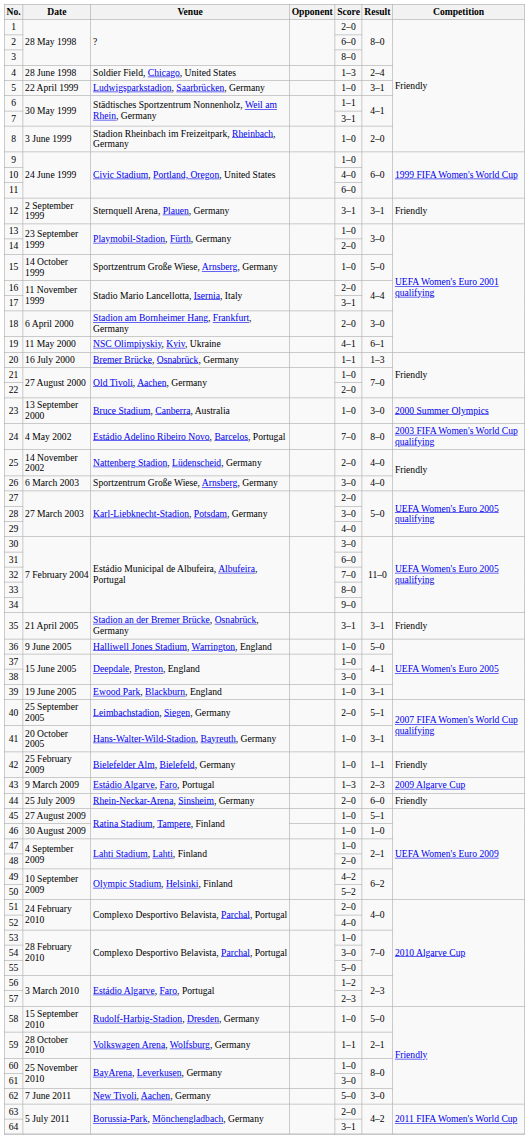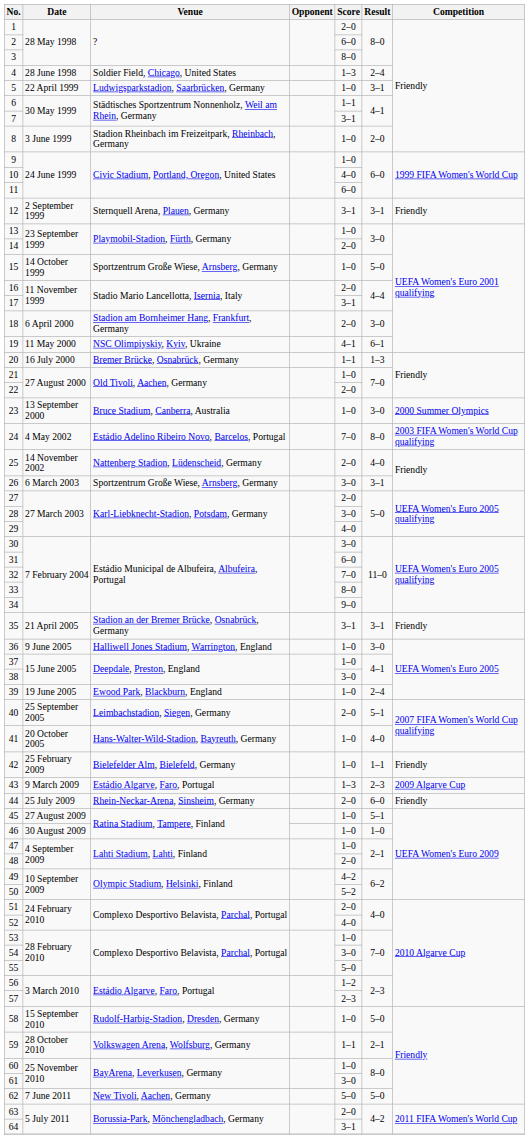26 | Result: 4–0 -> 3–1
36 | Result: 5–0 -> 3–0
39 | Result: 3–1 -> 2–4
41 | Result: 3–1 -> 4–0
62 | Result: 3–0 -> 5–0
